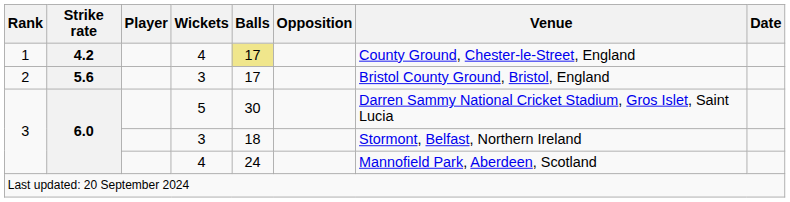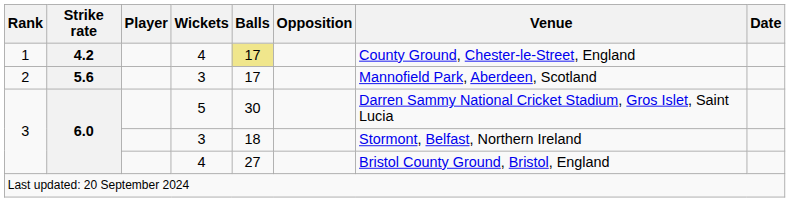2 | Venue: Bristol County Ground, Bristol, England -> Mannofield Park, Aberdeen, Scotland
3 / 4 | Balls: 24 -> 27
3 / 4 | Venue: Mannofield Park, Aberdeen, Scotland -> Bristol County Ground, Bristol, England
